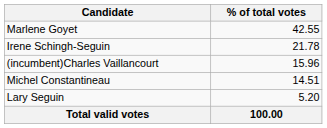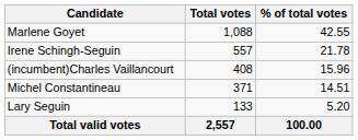+ column: Total votes | 1,088 | 557 | 408 | 371 | 133 | 2,557
